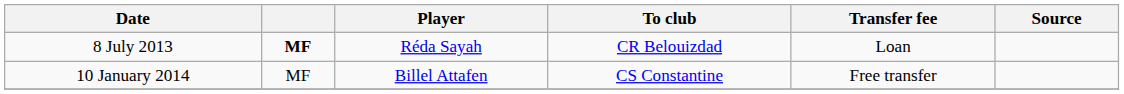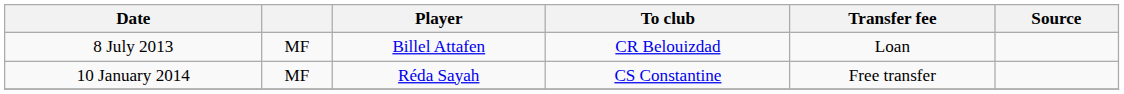8 July 2013 | column 2: bold -> normal
8 July 2013 | Player: Réda Sayah -> Billel Attafen
10 January 2014 | Player: Billel Attafen -> Réda Sayah
